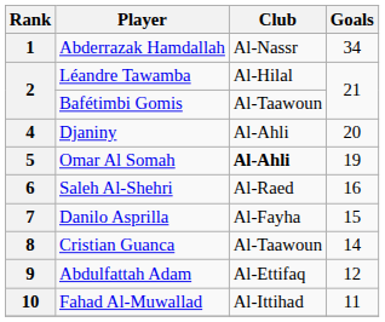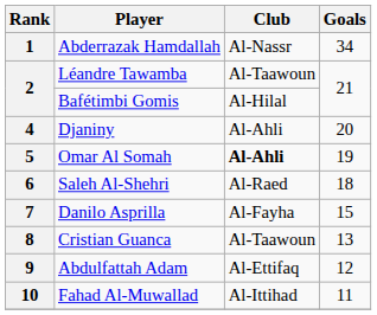2 / Léandre Tawamba | Club: Al-Hilal -> Al-Taawoun
2 / Bafétimbi Gomis | Club: Al-Taawoun -> Al-Hilal
6 | Goals: 16 -> 18
8 | Goals: 14 -> 13
